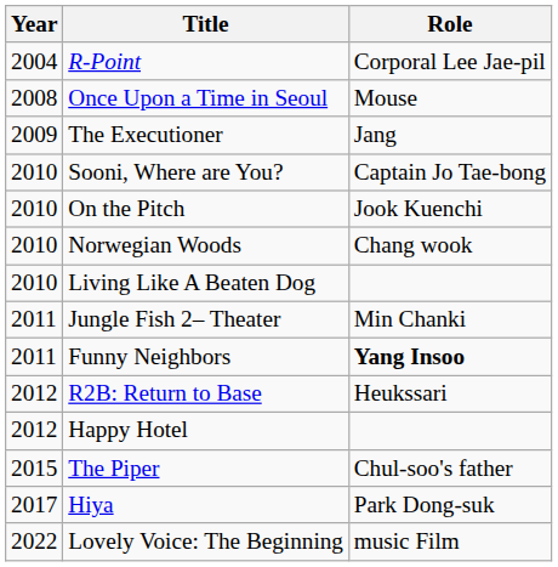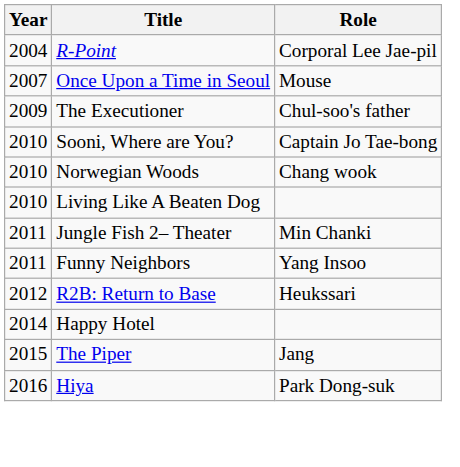Once Upon a Time in Seoul | Year: 2008 -> 2007
The Executioner | Role: Jang -> Chul-soo's father
- row: 2010 | On the Pitch | Jook Kuenchi
Funny Neighbors | Role: bold -> normal
Happy Hotel | Year: 2012 -> 2014
The Piper | Role: Chul-soo's father -> Jang
Hiya | Year: 2017 -> 2016
- row: 2022 | Lovely Voice: The Beginning | music Film
